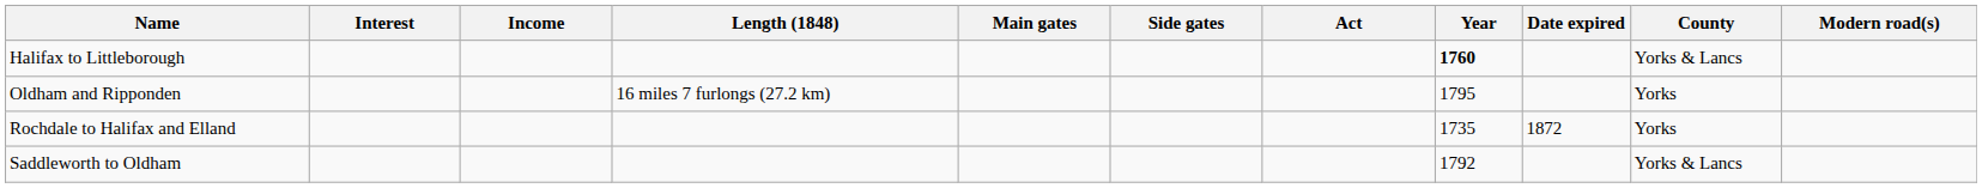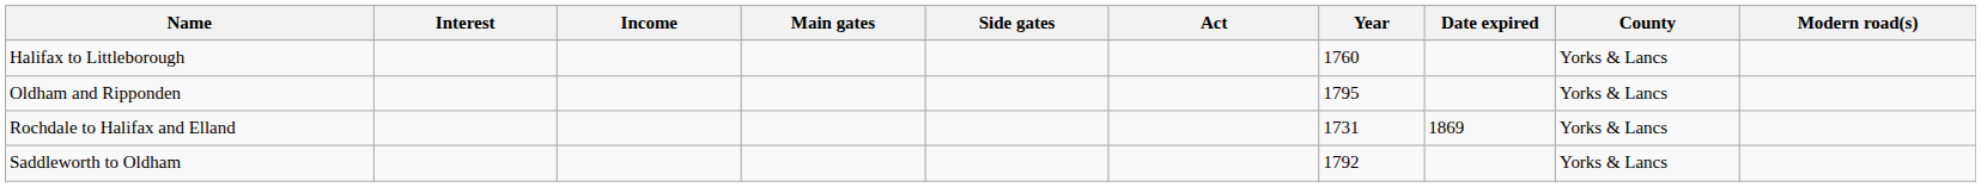- column: Length (1848) | 16 miles 7 furlongs (27.2 km)
Halifax to Littleborough | Year: bold -> normal
Oldham and Ripponden | County: Yorks -> Yorks & Lancs
Rochdale to Halifax and Elland | Year: 1735 -> 1731
Rochdale to Halifax and Elland | Date expired: 1872 -> 1869
Rochdale to Halifax and Elland | County: Yorks -> Yorks & Lancs
